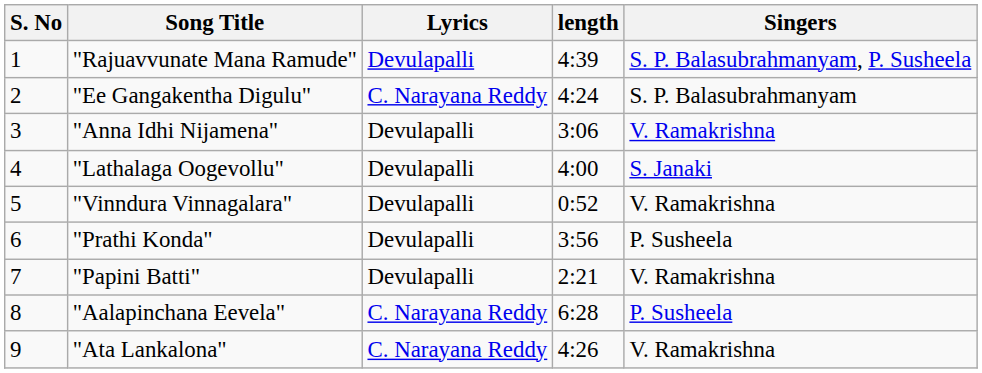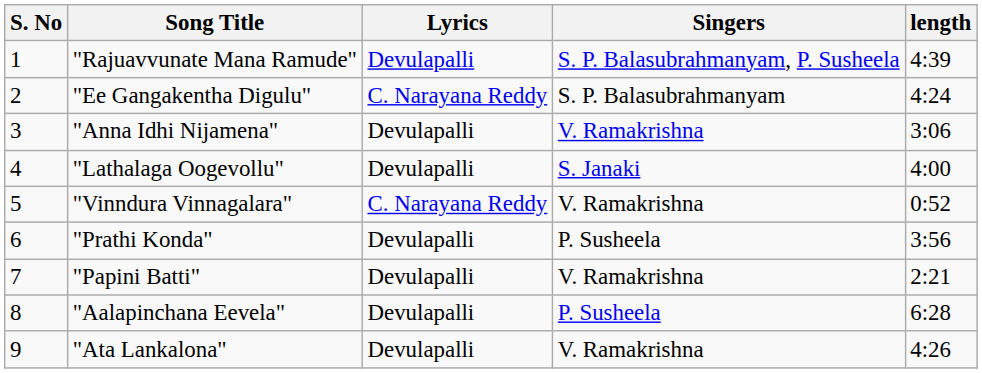columns swapped: Singers <-> length
"Vinndura Vinnagalara" | Lyrics: Devulapalli -> C. Narayana Reddy
"Aalapinchana Eevela" | Lyrics: C. Narayana Reddy -> Devulapalli
"Ata Lankalona" | Lyrics: C. Narayana Reddy -> Devulapalli
